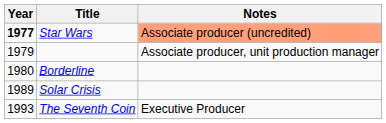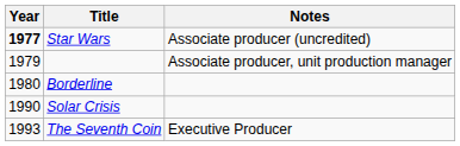Star Wars | Notes: lightsalmon background -> no background
Solar Crisis | Year: 1989 -> 1990
